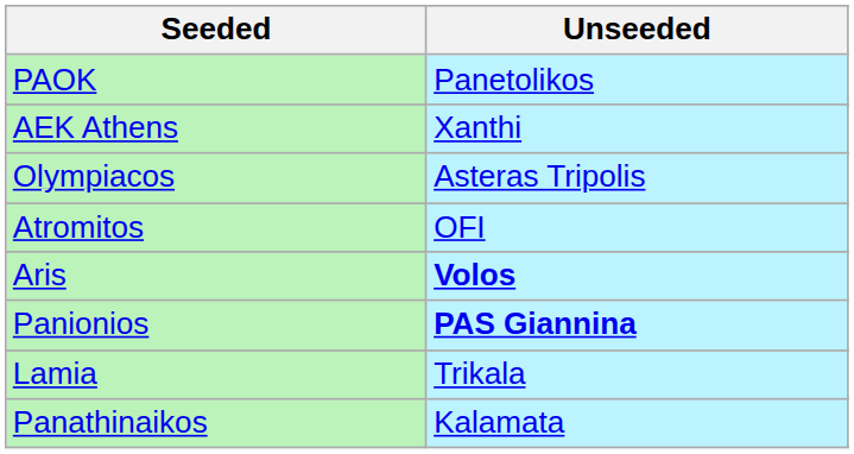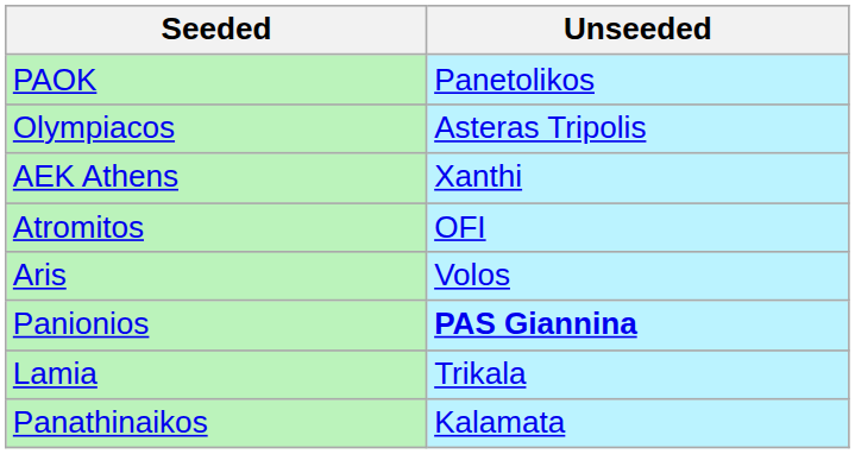rows swapped: Olympiacos <-> AEK Athens
Aris | Unseeded: bold -> normal
